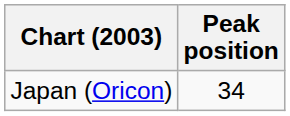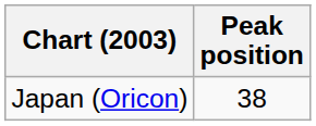Japan (Oricon) | Peak position: 34 -> 38
